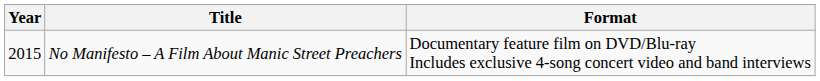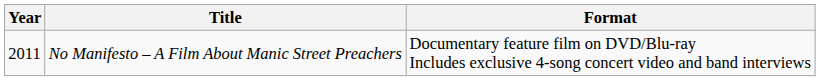No Manifesto – A Film About Manic Street Preachers | Year: 2015 -> 2011
